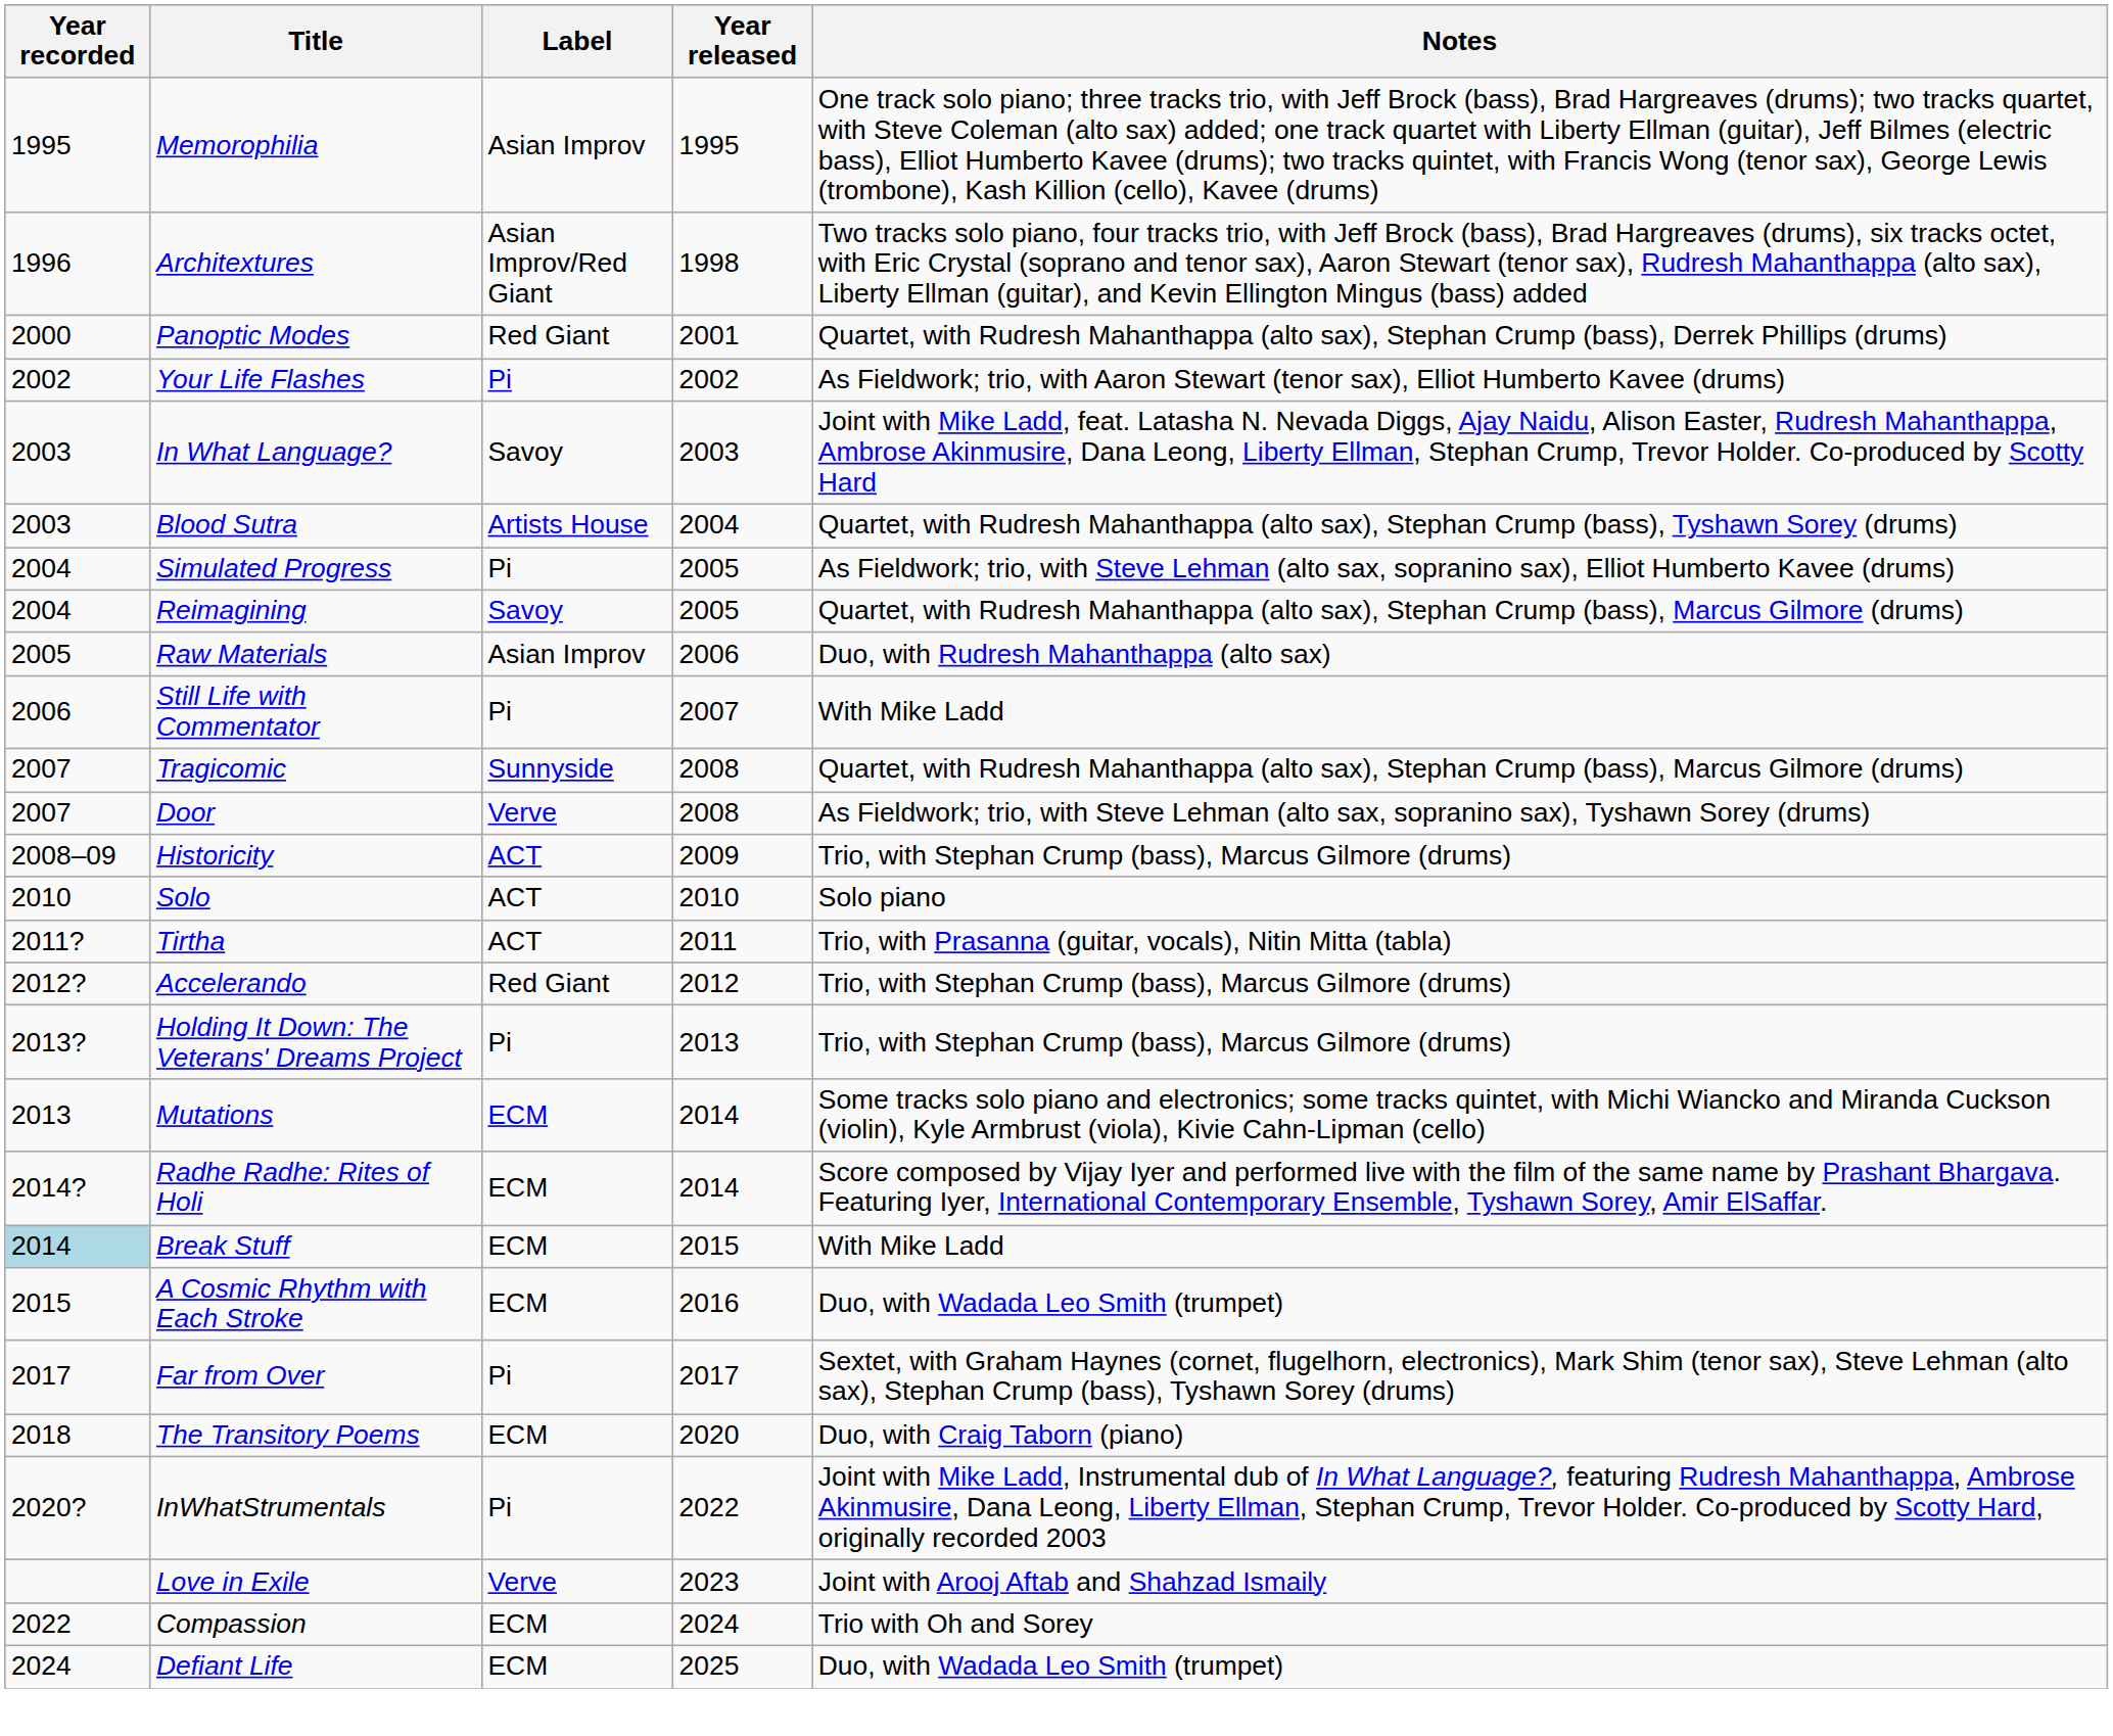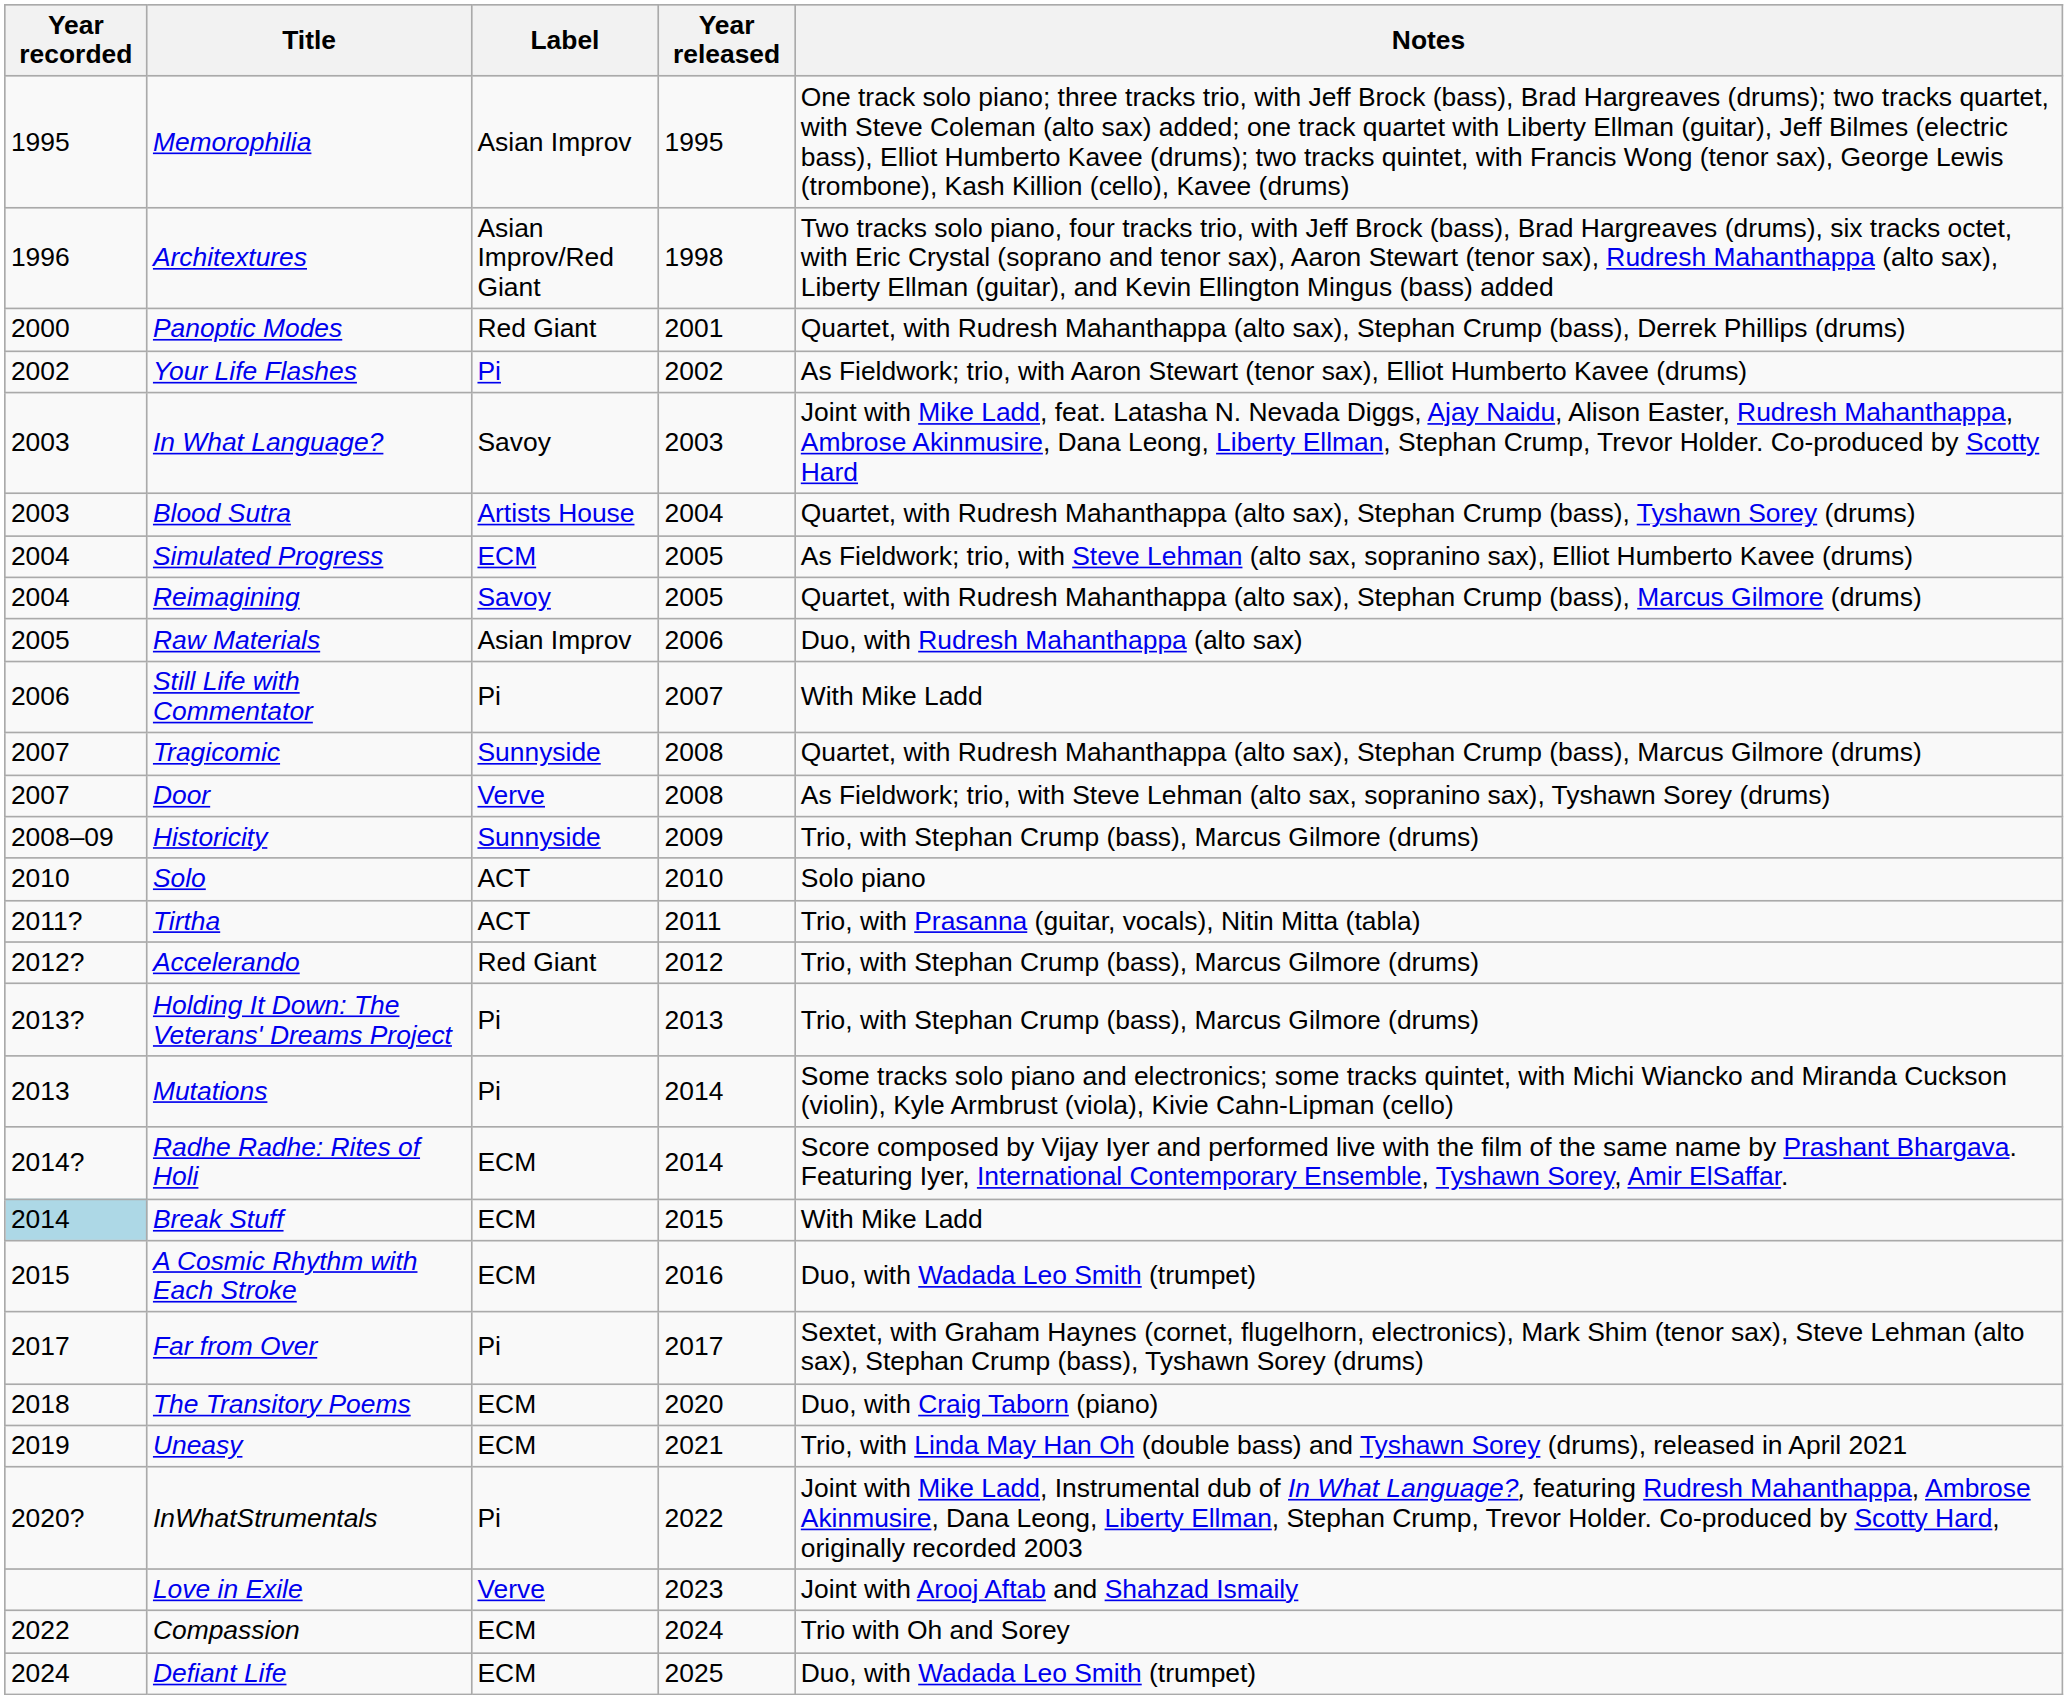Simulated Progress | Label: Pi -> ECM
Historicity | Label: ACT -> Sunnyside
Mutations | Label: ECM -> Pi
+ row: 2019 | Uneasy | ECM | 2021 | Trio, with Linda May Han Oh (double bass) and Tyshawn Sorey (drums), released in April 2021
